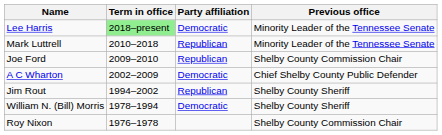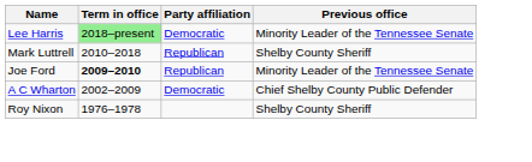Mark Luttrell | Previous office: Minority Leader of the Tennessee Senate -> Shelby County Sheriff
Joe Ford | Term in office: normal -> bold
Joe Ford | Previous office: Shelby County Commission Chair -> Minority Leader of the Tennessee Senate
- row: Jim Rout | 1994–2002 | Republican | Shelby County Sheriff
- row: William N. (Bill) Morris | 1978–1994 | Democratic | Shelby County Sheriff
Roy Nixon | Previous office: Shelby County Commission Chair -> Shelby County Sheriff
